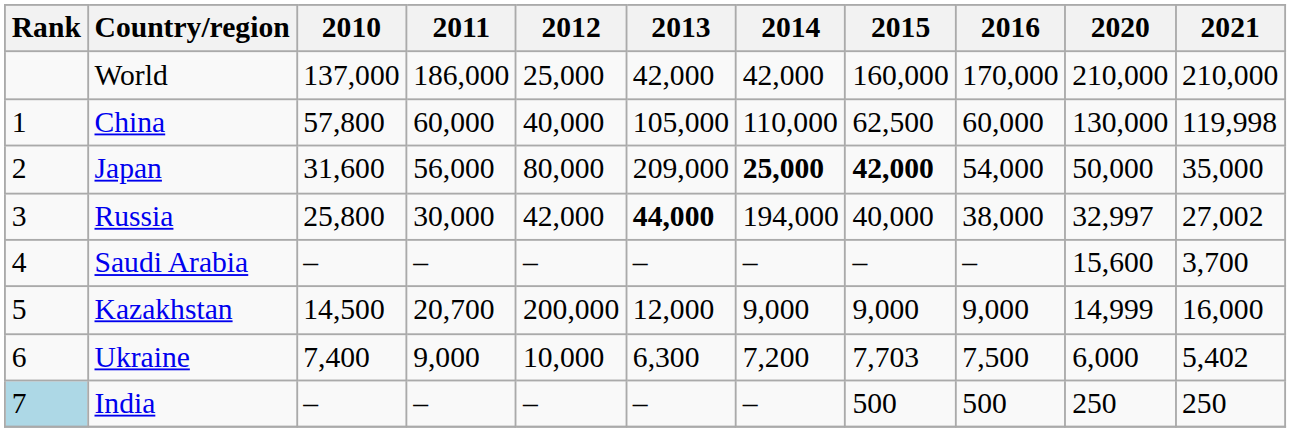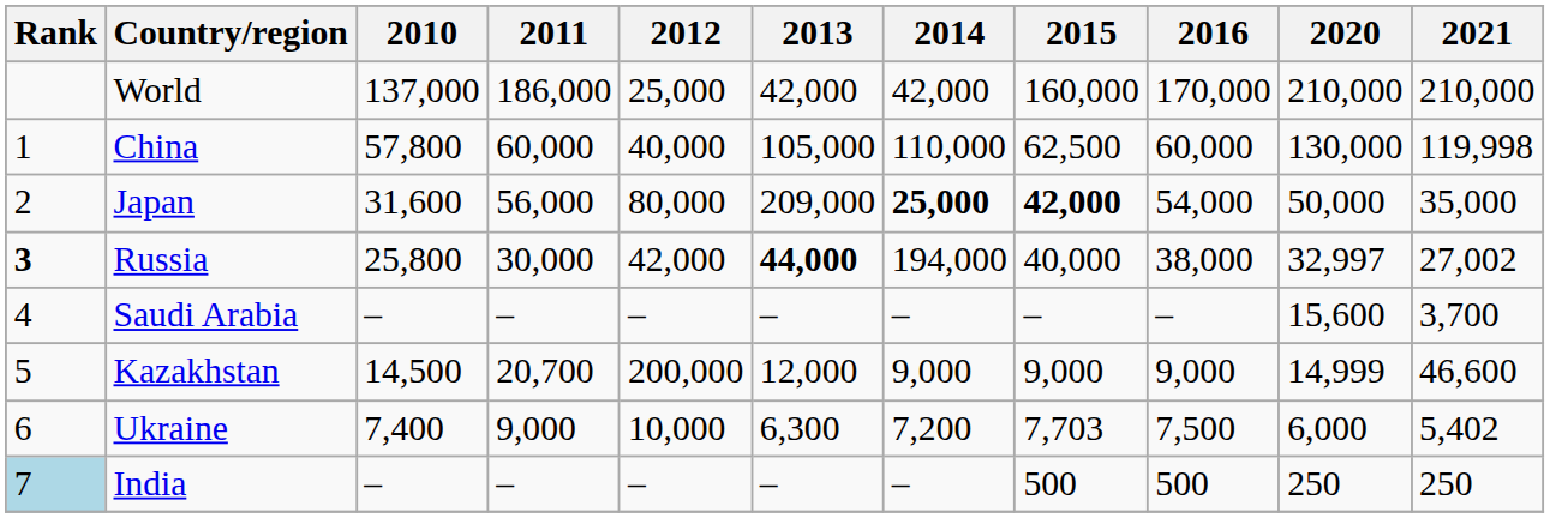Russia | Rank: normal -> bold
Kazakhstan | 2021: 16,000 -> 46,600
